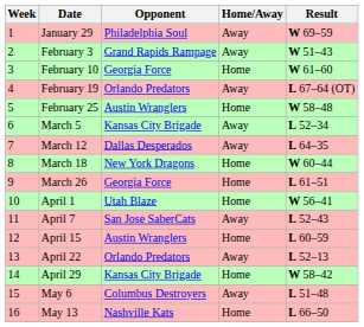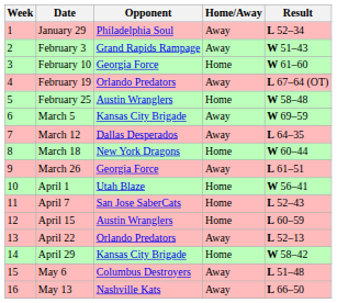January 29 | Result: W 69–59 -> L 52–34
March 5 | Result: L 52–34 -> W 69–59
March 26 | Home/Away: Home -> Away
April 7 | Home/Away: Away -> Home
May 13 | Home/Away: Home -> Away
